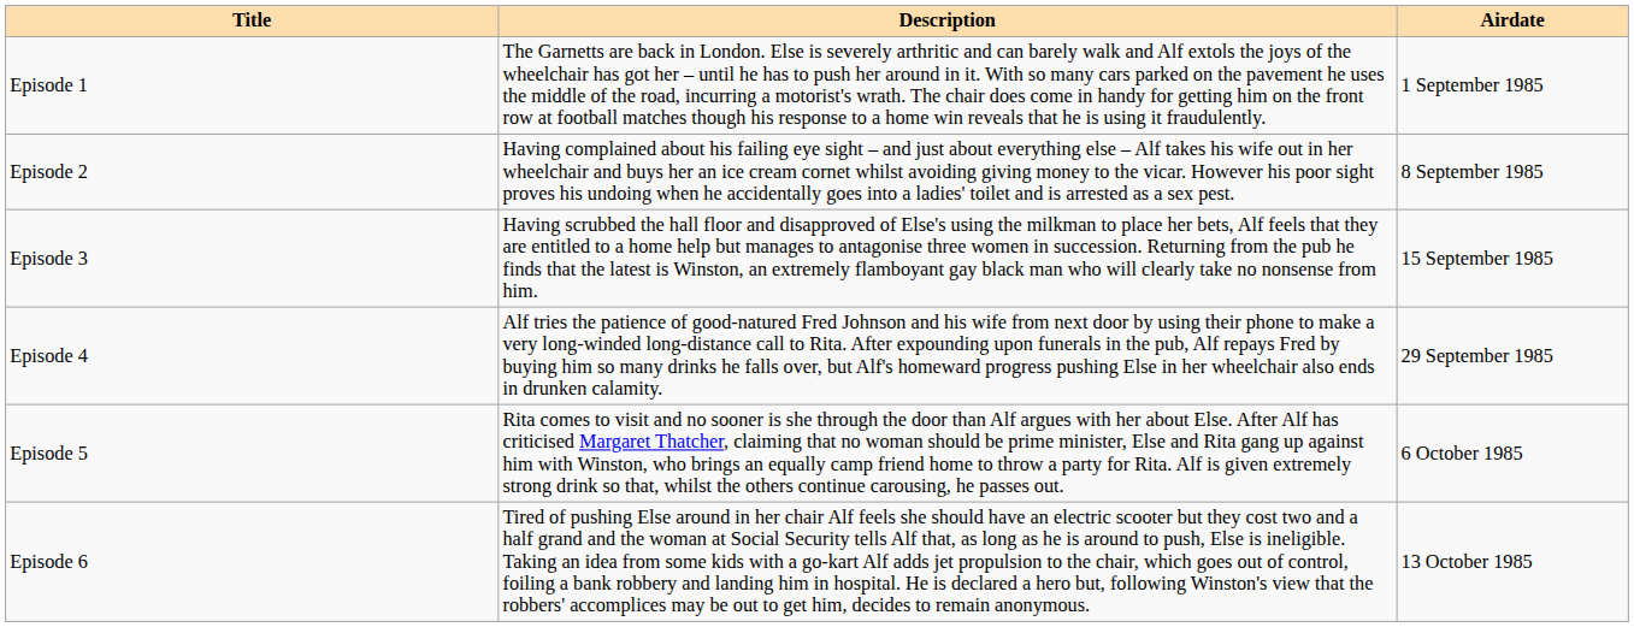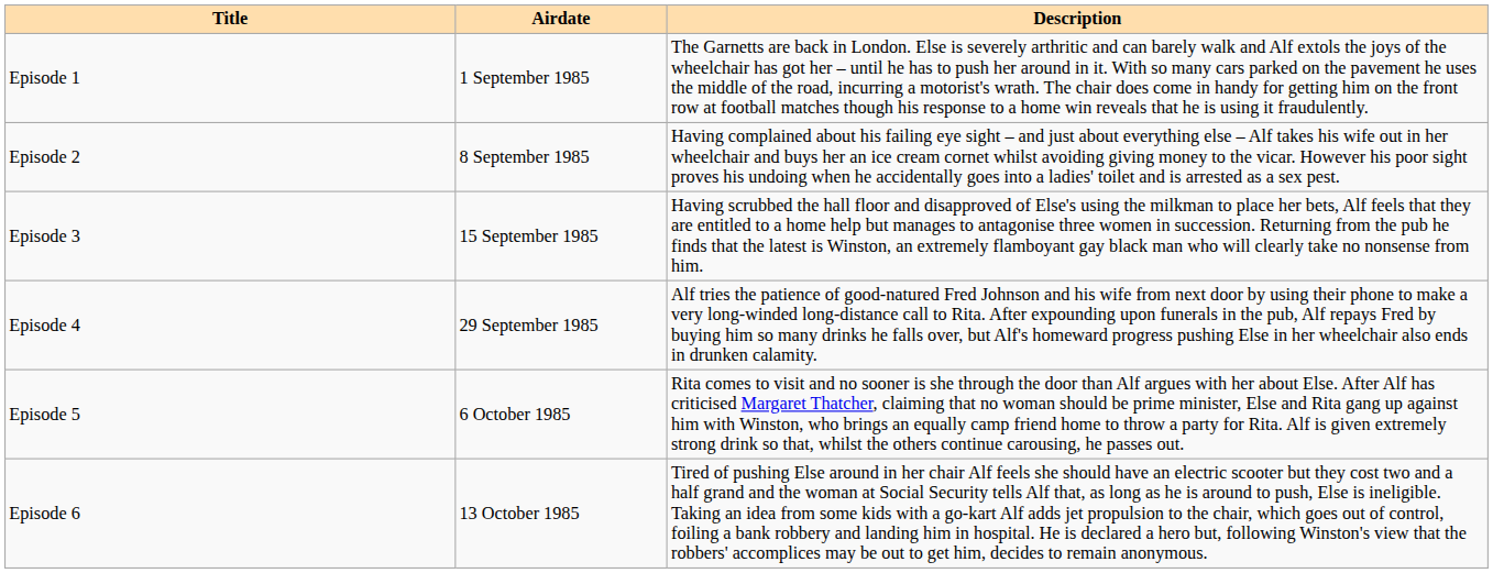columns swapped: Airdate <-> Description
